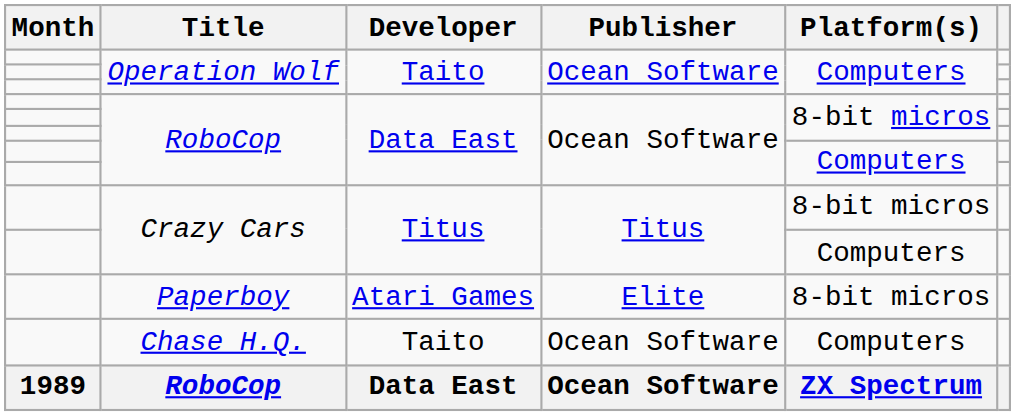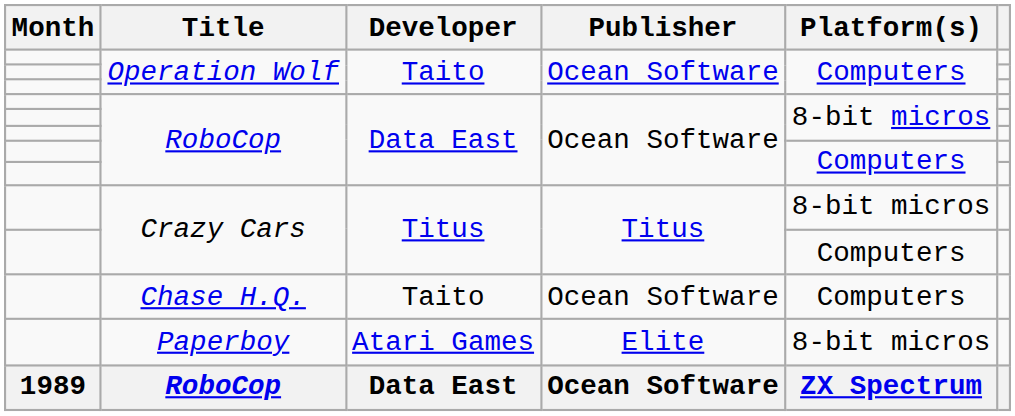rows swapped: Paperboy <-> Chase H.Q.
